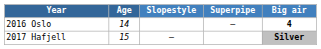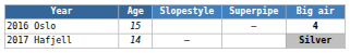2016 Oslo | Age: 14 -> 15
2017 Hafjell | Age: 15 -> 14
